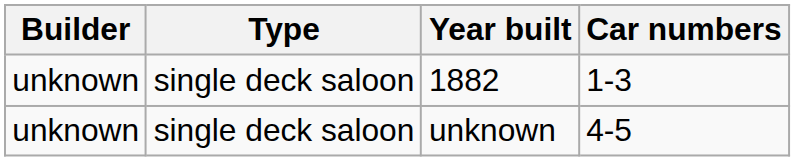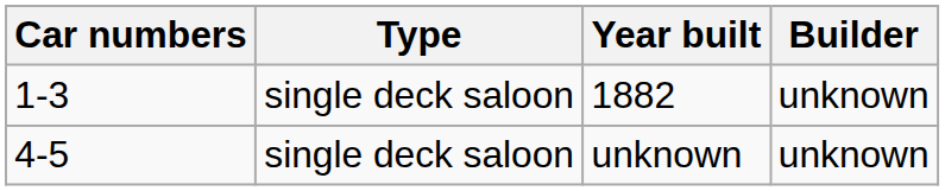columns swapped: Car numbers <-> Builder
